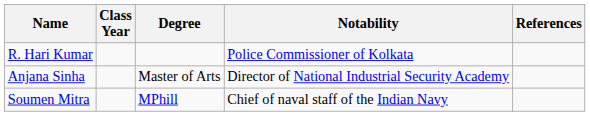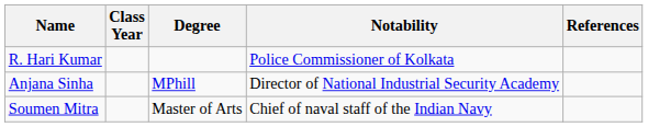Anjana Sinha | Degree: Master of Arts -> MPhill
Soumen Mitra | Degree: MPhill -> Master of Arts
